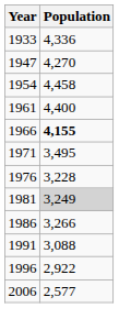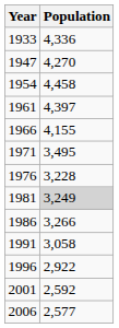1961 | Population: 4,400 -> 4,397
1966 | Population: bold -> normal
1991 | Population: 3,088 -> 3,058
+ row: 2001 | 2,592
